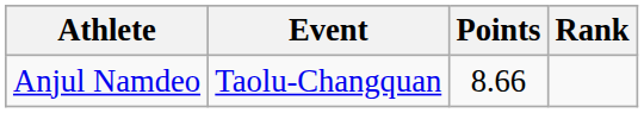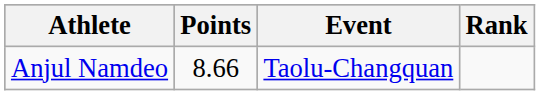columns swapped: Event <-> Points
